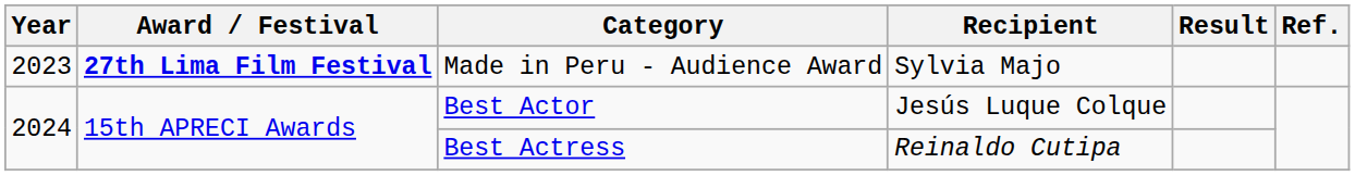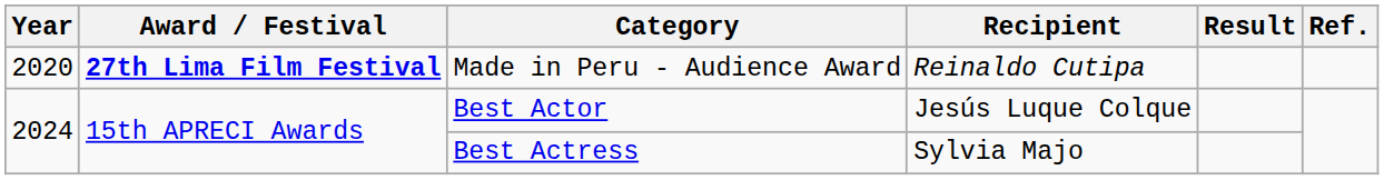Made in Peru - Audience Award | Year: 2023 -> 2020
Made in Peru - Audience Award | Recipient: Sylvia Majo -> Reinaldo Cutipa
Best Actress | Recipient: Reinaldo Cutipa -> Sylvia Majo
